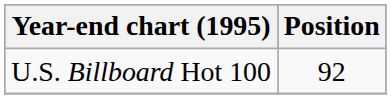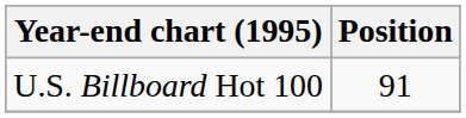U.S. Billboard Hot 100 | Position: 92 -> 91
